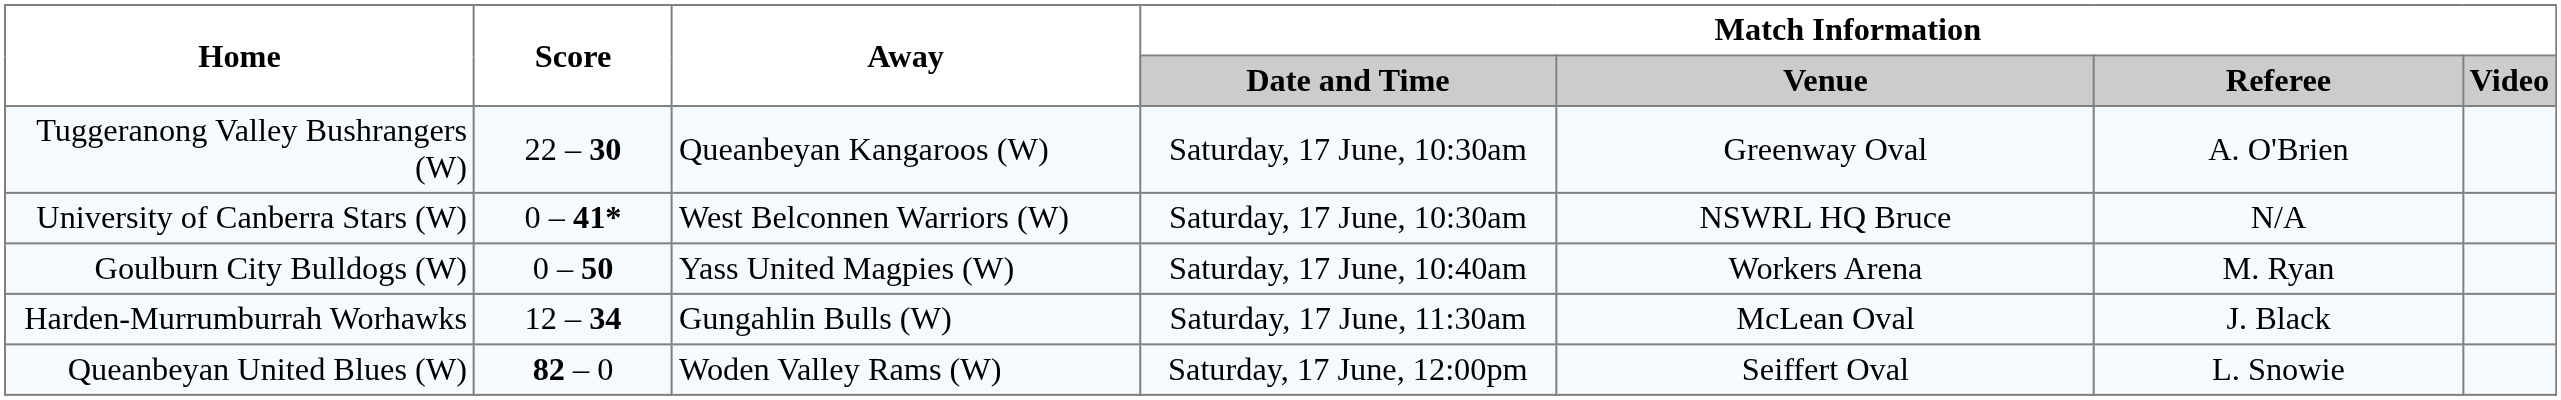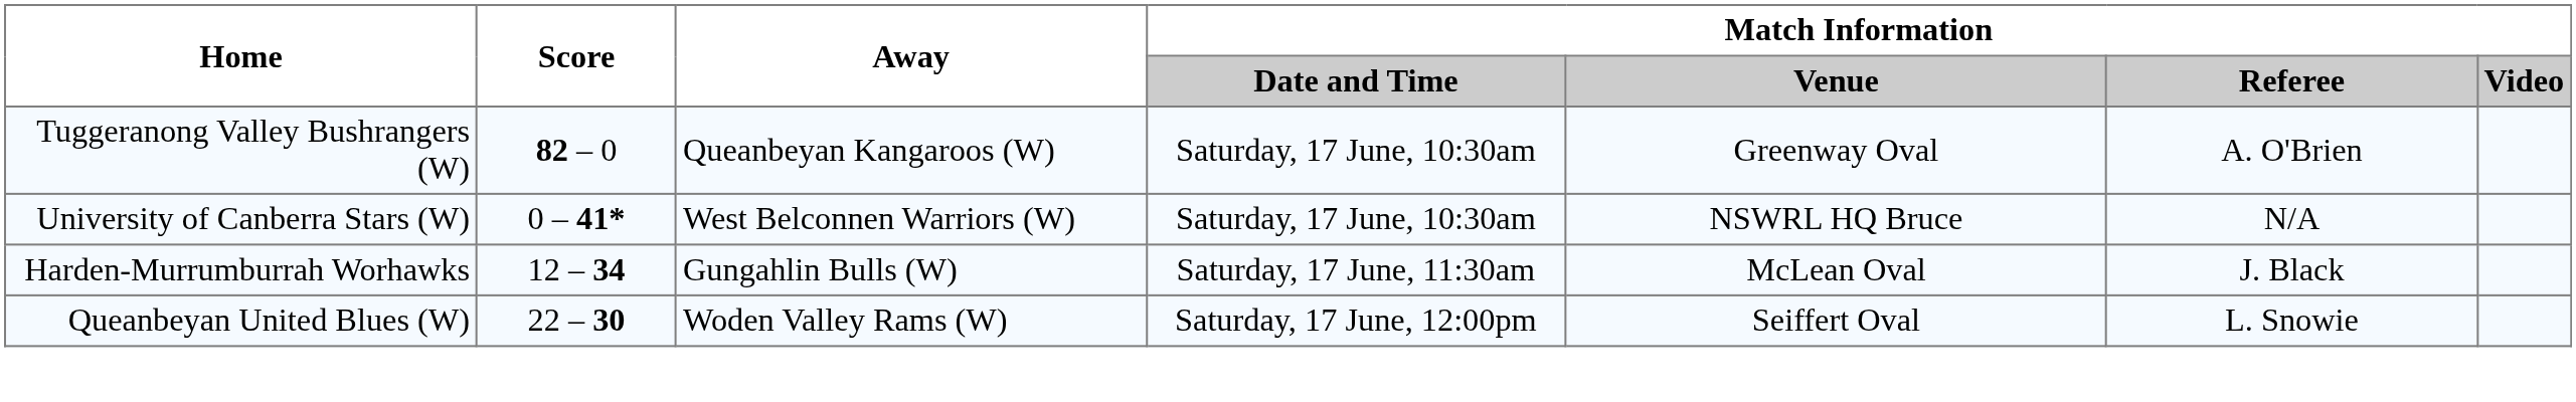Tuggeranong Valley Bushrangers (W) | Score: 22 – 30 -> 82 – 0
- row: Goulburn City Bulldogs (W) | 0 – 50 | Yass United Magpies (W) | Saturday, 17 June, 10:40am | Workers Arena | M. Ryan
Queanbeyan United Blues (W) | Score: 82 – 0 -> 22 – 30
